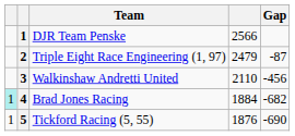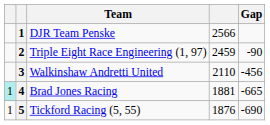Triple Eight Race Engineering (1, 97) | column 4: 2479 -> 2459
Triple Eight Race Engineering (1, 97) | Gap: -87 -> -90
Brad Jones Racing | column 4: 1884 -> 1881
Brad Jones Racing | Gap: -682 -> -665
